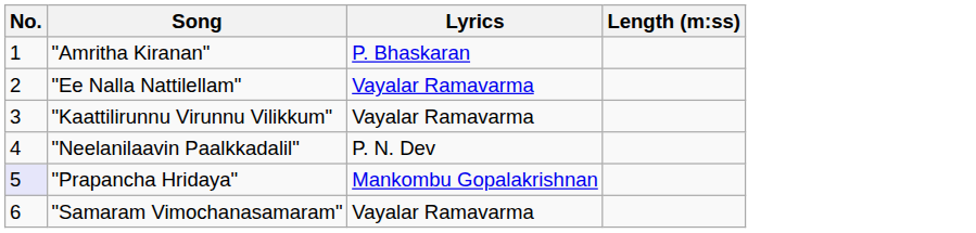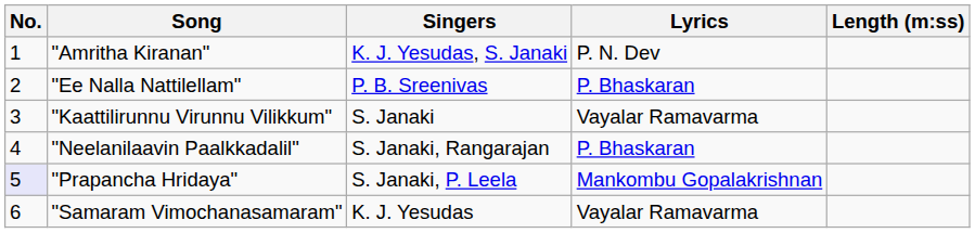+ column: Singers | K. J. Yesudas, S. Janaki | P. B. Sreenivas | S. Janaki | S. Janaki, Rangarajan | S. Janaki, P. Leela | K. J. Yesudas
"Amritha Kiranan" | Lyrics: P. Bhaskaran -> P. N. Dev
"Ee Nalla Nattilellam" | Lyrics: Vayalar Ramavarma -> P. Bhaskaran
"Neelanilaavin Paalkkadalil" | Lyrics: P. N. Dev -> P. Bhaskaran
